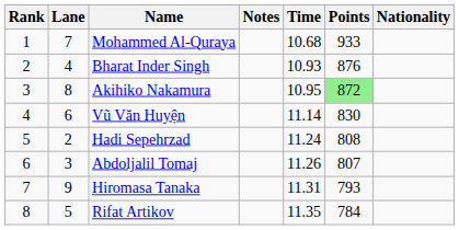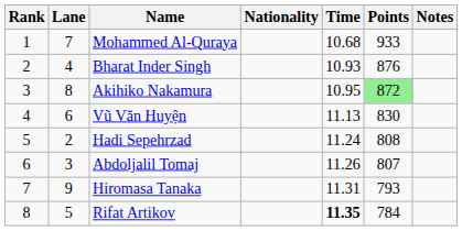columns swapped: Nationality <-> Notes
Vũ Văn Huyện | Time: 11.14 -> 11.13
Rifat Artikov | Time: normal -> bold
